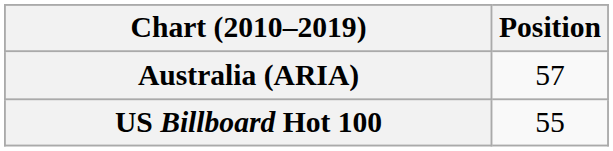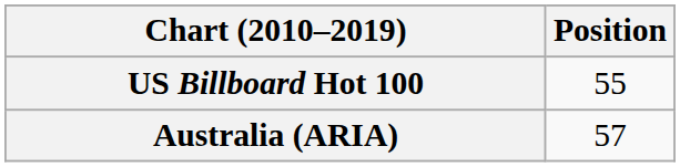rows swapped: Australia (ARIA) <-> US Billboard Hot 100
